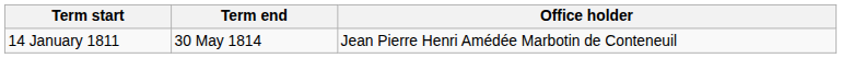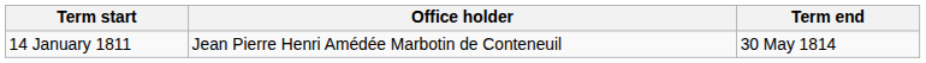columns swapped: Term end <-> Office holder
